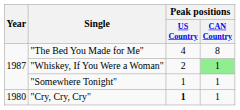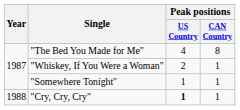"Whiskey, If You Were a Woman" | Peak positions / CAN Country: lightgreen background -> no background
"Cry, Cry, Cry" | Year: 1980 -> 1988
